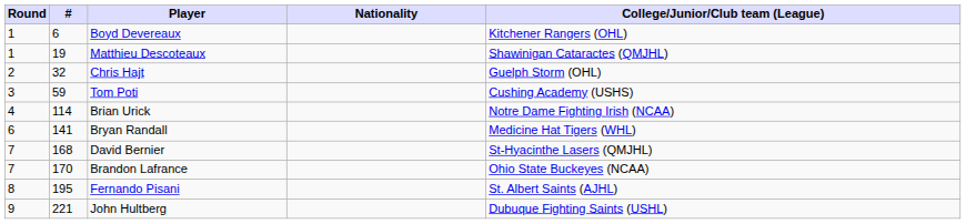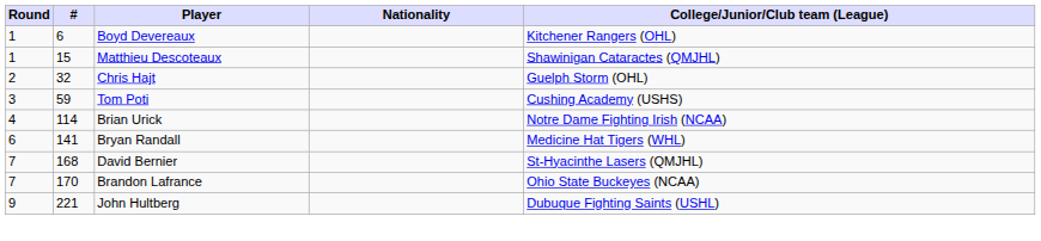Matthieu Descoteaux | #: 19 -> 15
- row: 8 | 195 | Fernando Pisani | St. Albert Saints (AJHL)
